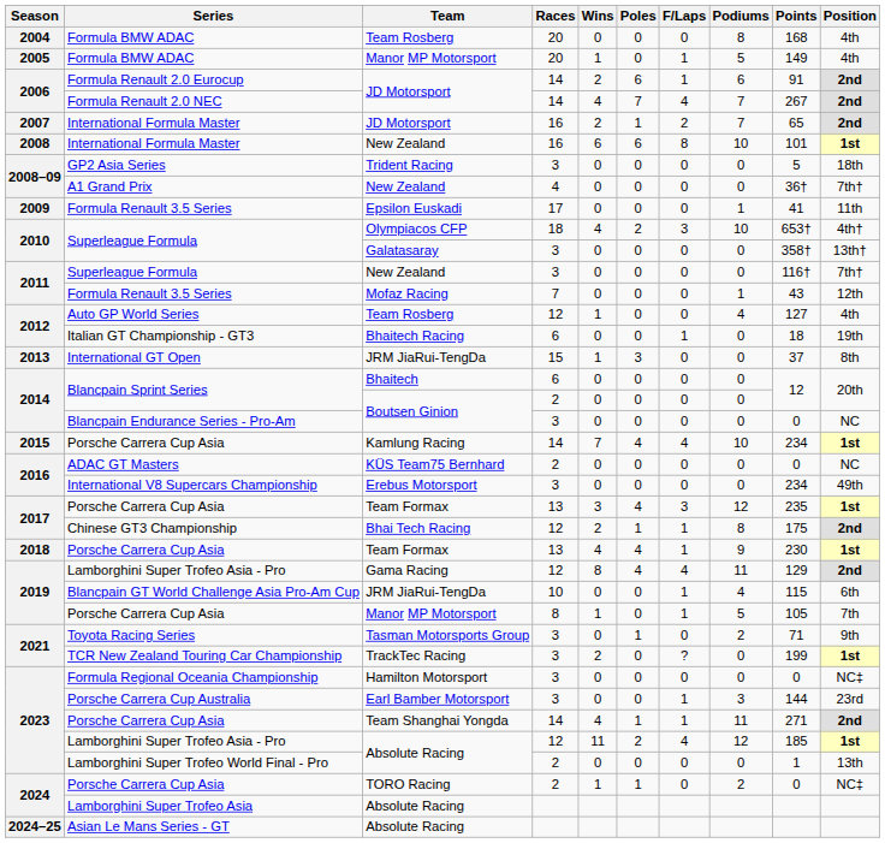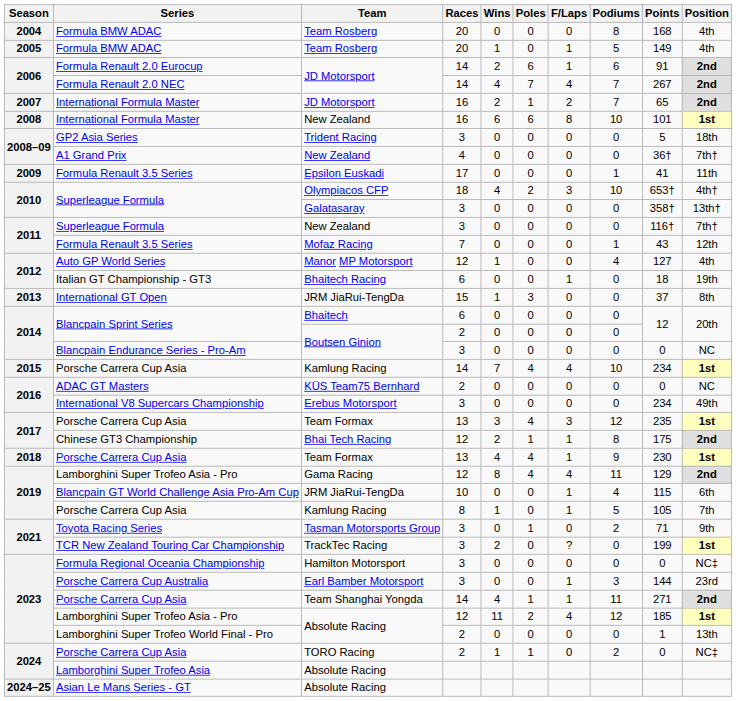2005 / Formula BMW ADAC | Team: Manor MP Motorsport -> Team Rosberg
Auto GP World Series | Team: Team Rosberg -> Manor MP Motorsport
2019 / Porsche Carrera Cup Asia | Team: Manor MP Motorsport -> Kamlung Racing
